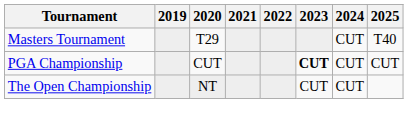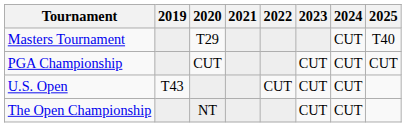PGA Championship | 2023: bold -> normal
+ row: U.S. Open | T43 | CUT | CUT | CUT
